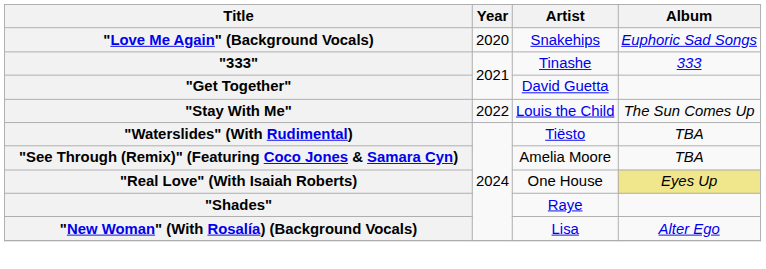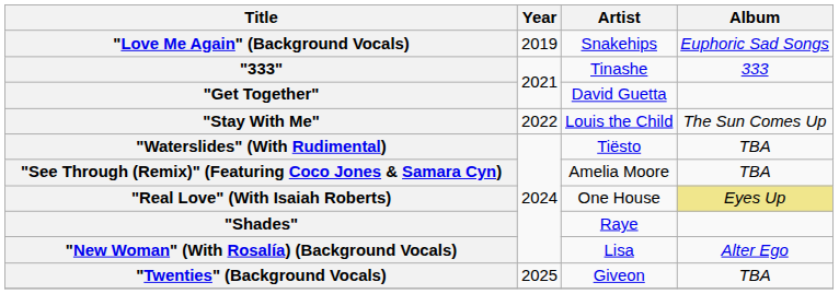"Love Me Again" (Background Vocals) | Year: 2020 -> 2019
+ row: "Twenties" (Background Vocals) | 2025 | Giveon | TBA
